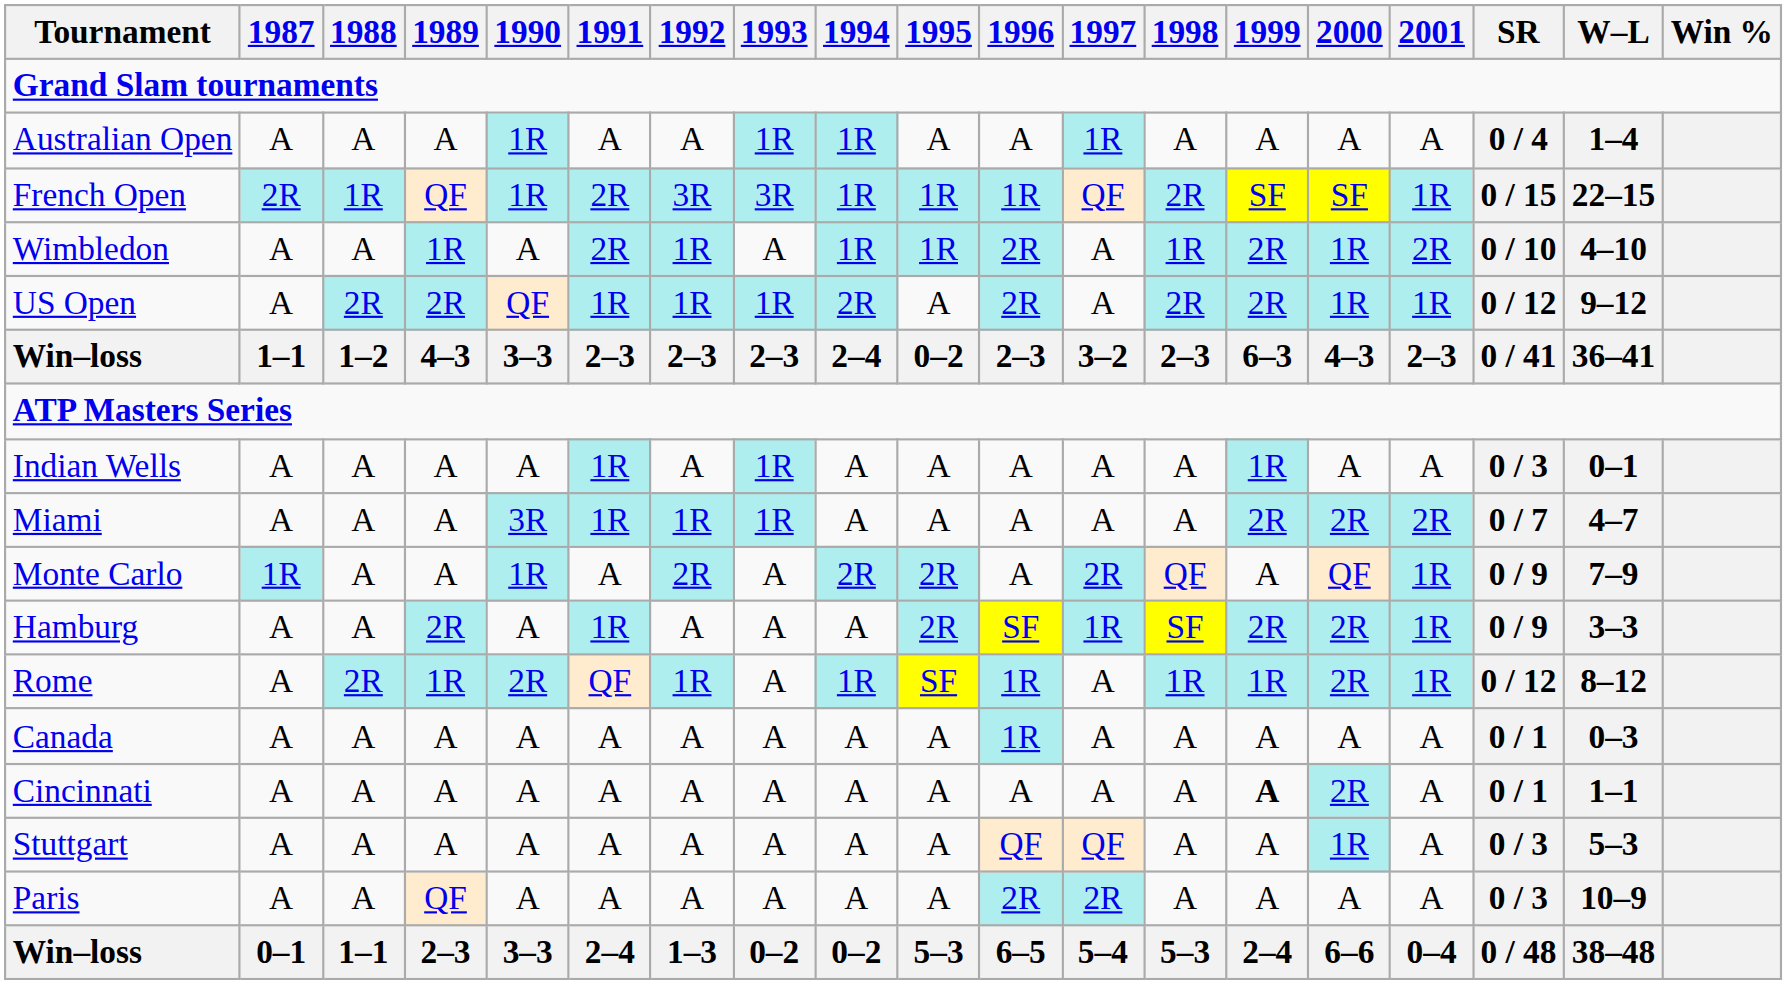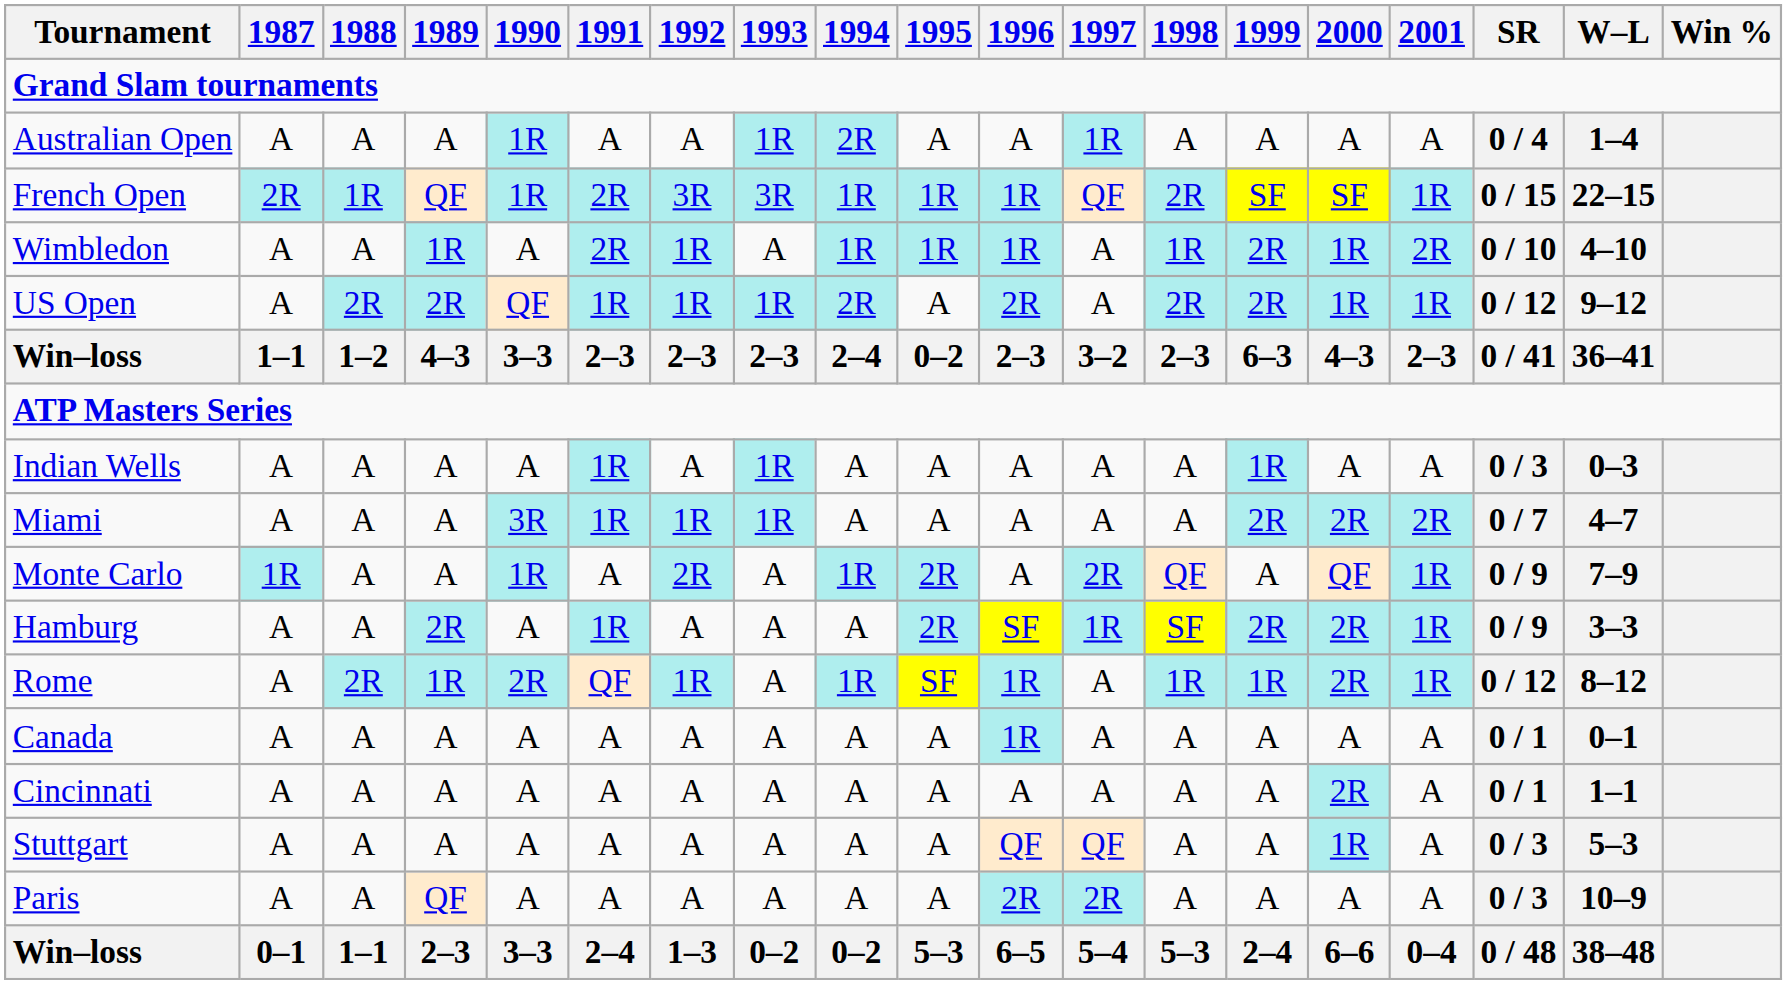Australian Open | 1994: 1R -> 2R
Wimbledon | 1996: 2R -> 1R
Indian Wells | W–L: 0–1 -> 0–3
Monte Carlo | 1994: 2R -> 1R
Canada | W–L: 0–3 -> 0–1
Cincinnati | 1999: bold -> normal
